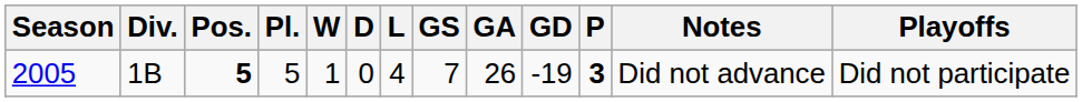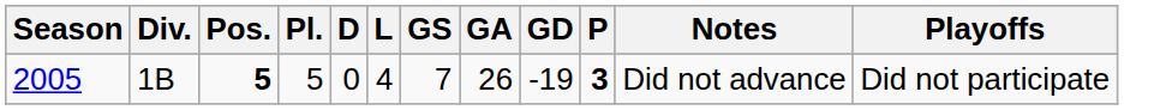- column: W | 1
